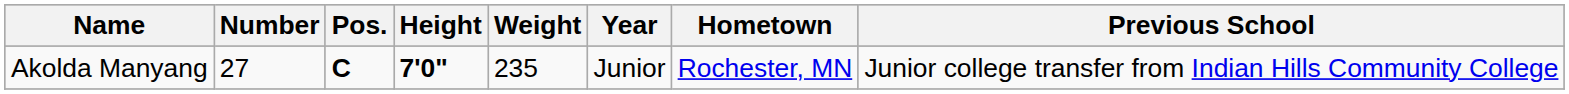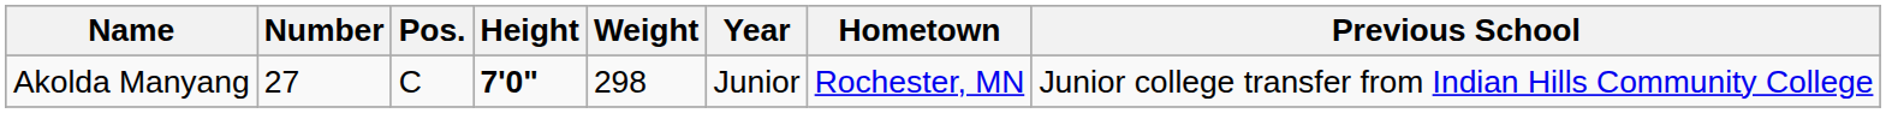Akolda Manyang | Pos.: bold -> normal
Akolda Manyang | Weight: 235 -> 298
